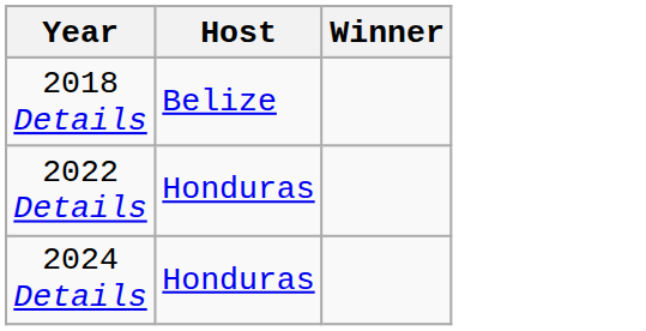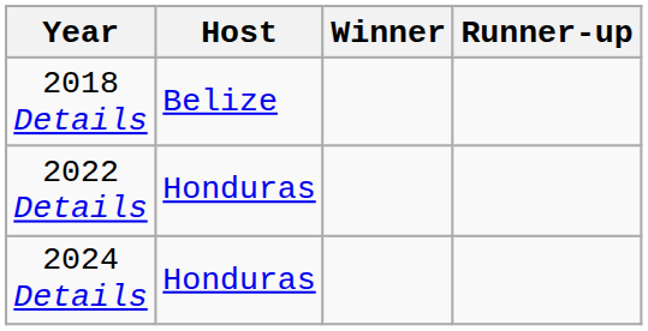+ column: Runner-up
